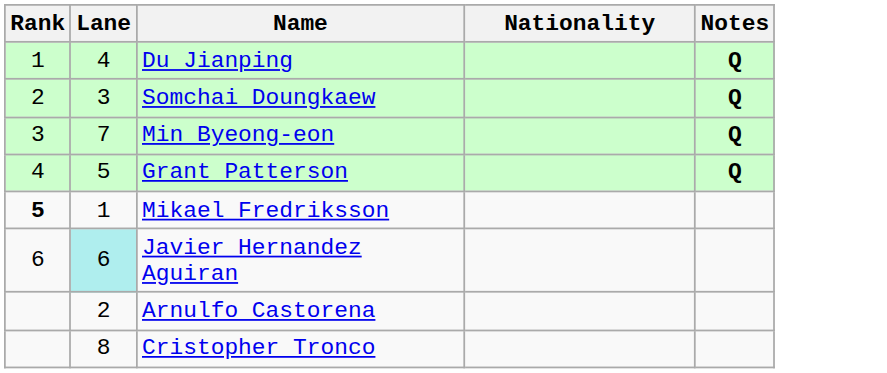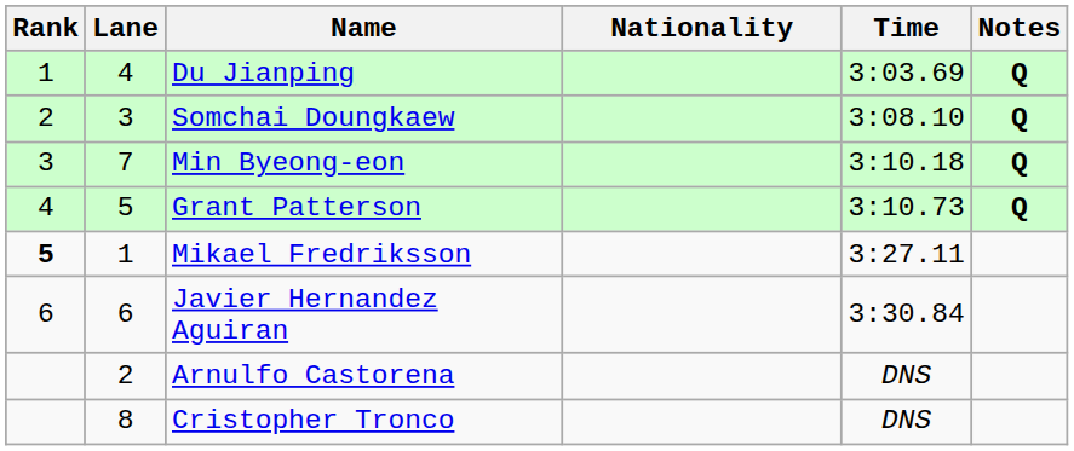+ column: Time | 3:03.69 | 3:08.10 | 3:10.18 | 3:10.73 | 3:27.11 | 3:30.84 | DNS | DNS
Javier Hernandez Aguiran | Lane: paleturquoise background -> no background
